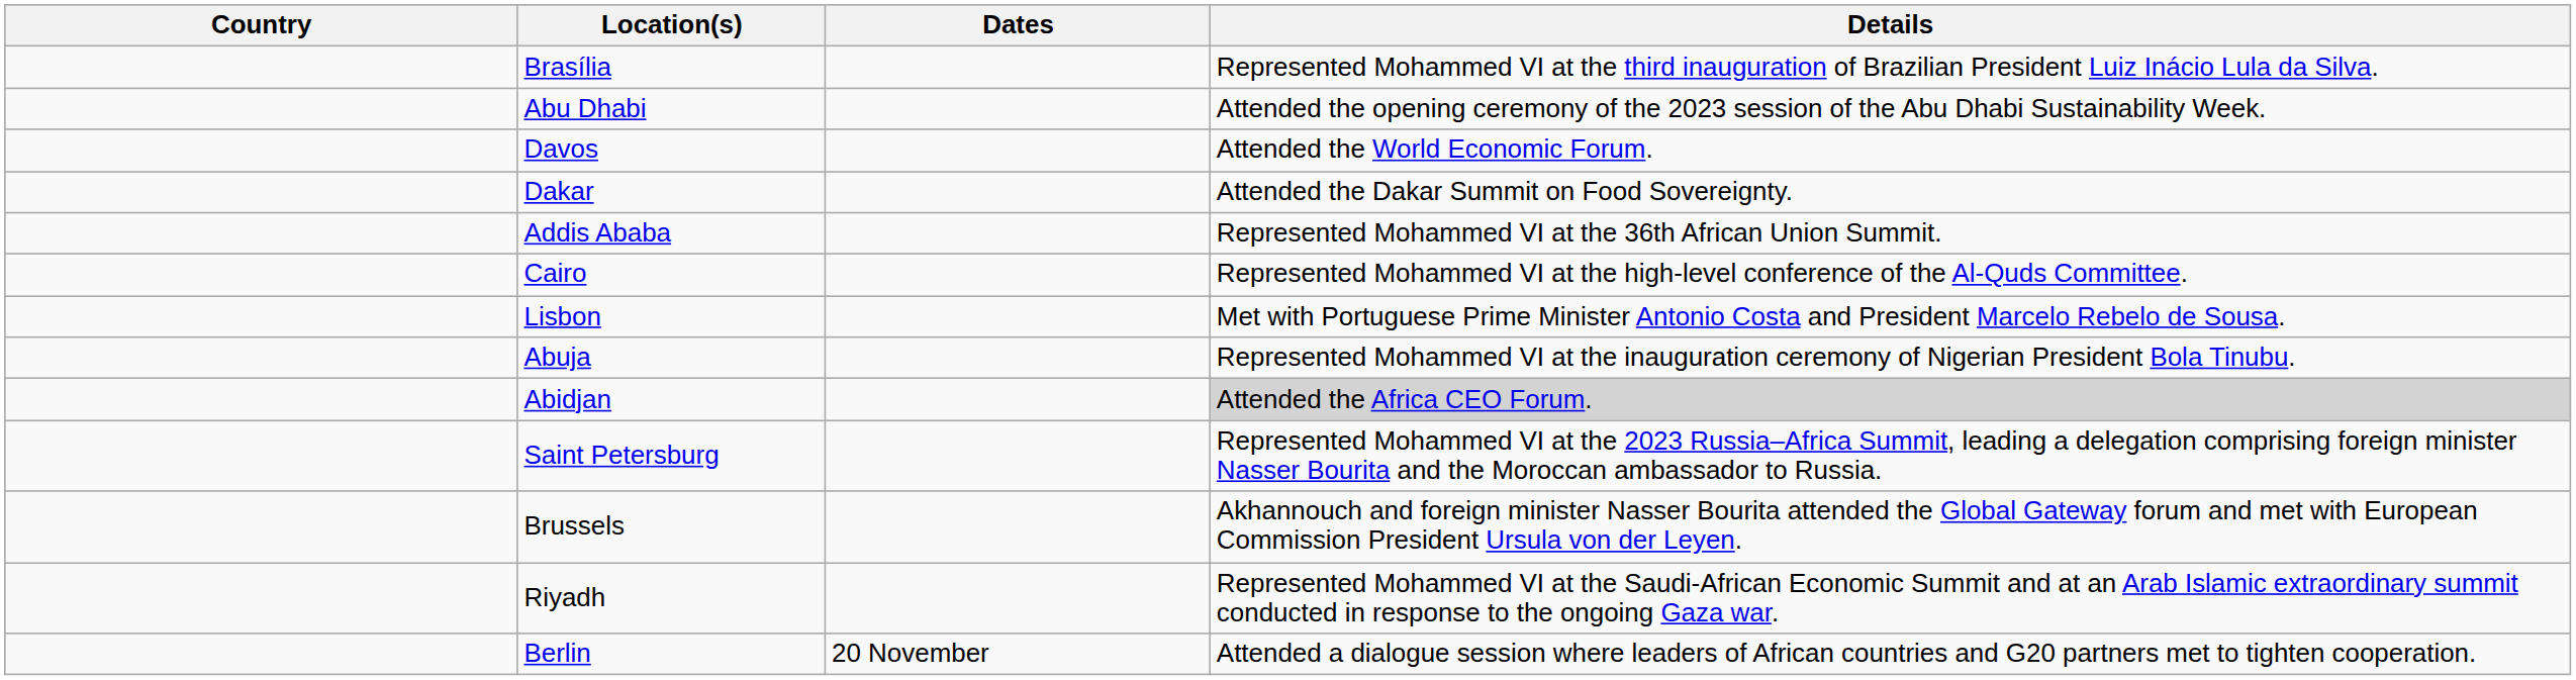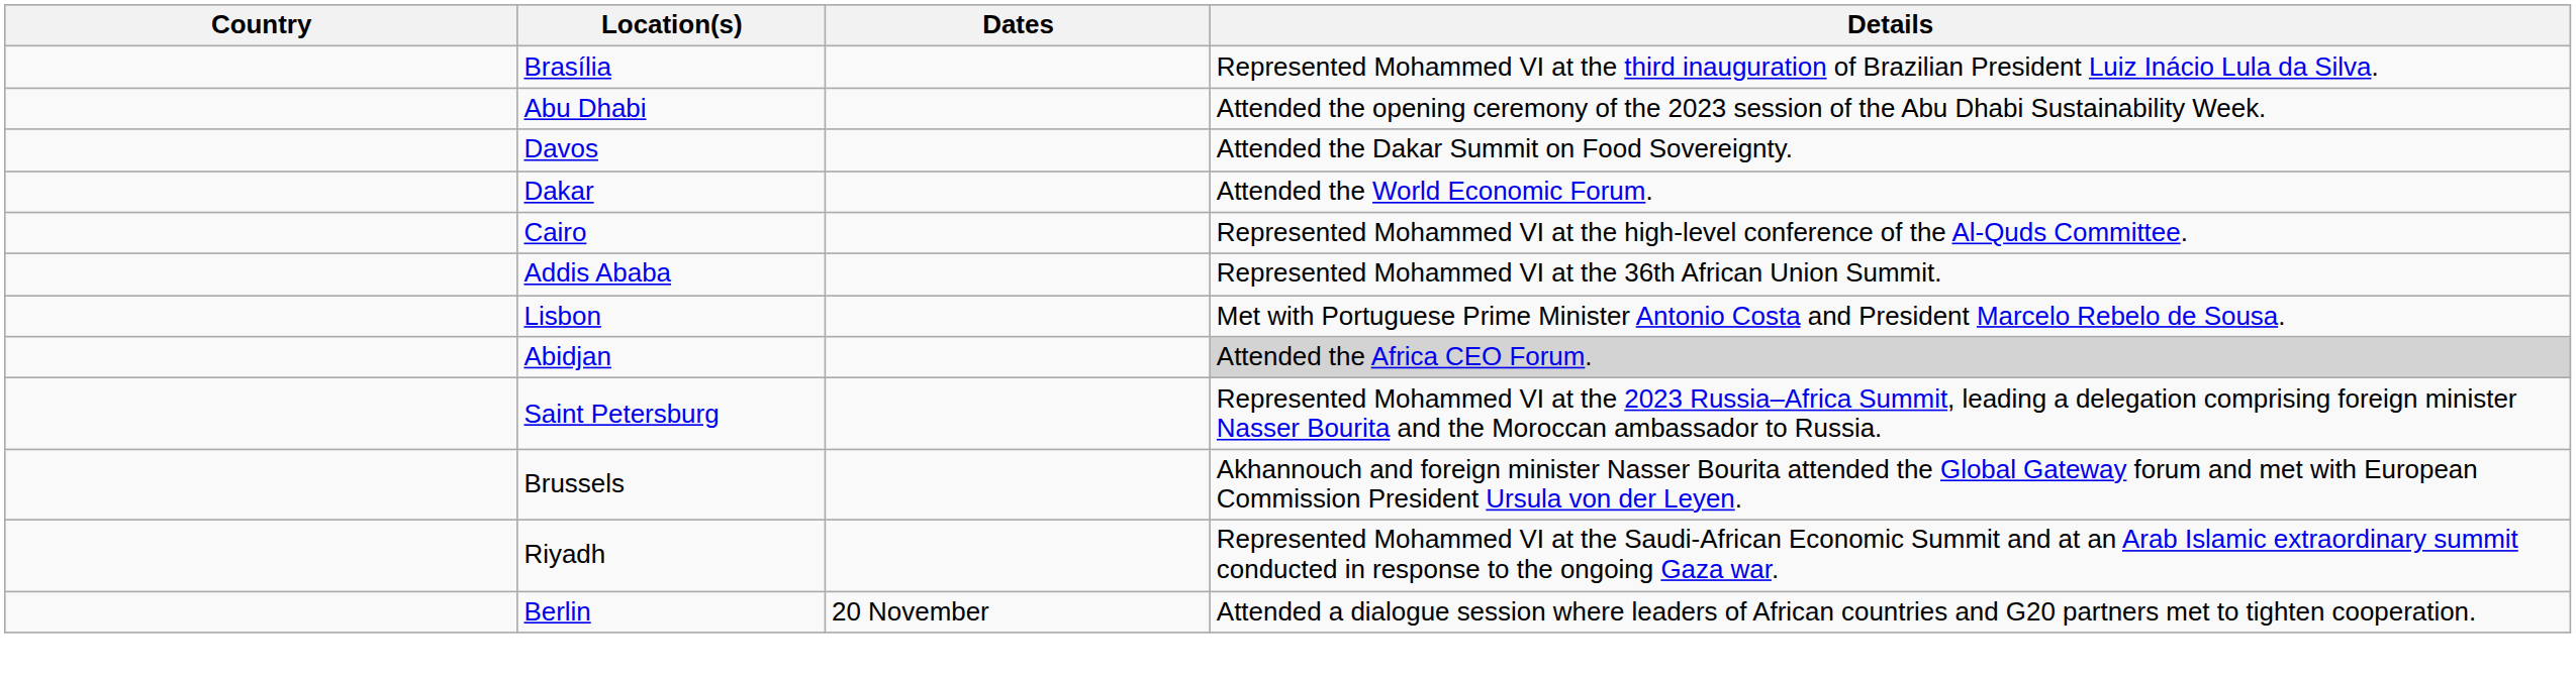Davos | Details: Attended the World Economic Forum. -> Attended the Dakar Summit on Food Sovereignty.
Dakar | Details: Attended the Dakar Summit on Food Sovereignty. -> Attended the World Economic Forum.
rows swapped: Cairo <-> Addis Ababa
- row: Abuja | Represented Mohammed VI at the inauguration ceremony of Nigerian President Bola Tinubu.
